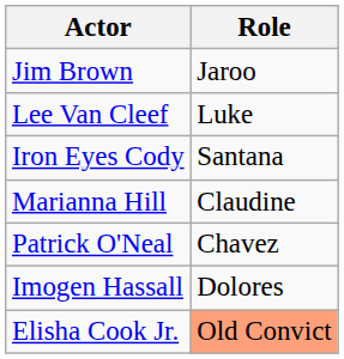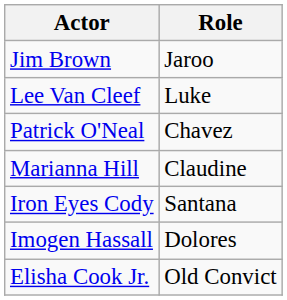rows swapped: Patrick O'Neal <-> Iron Eyes Cody
Elisha Cook Jr. | Role: lightsalmon background -> no background
